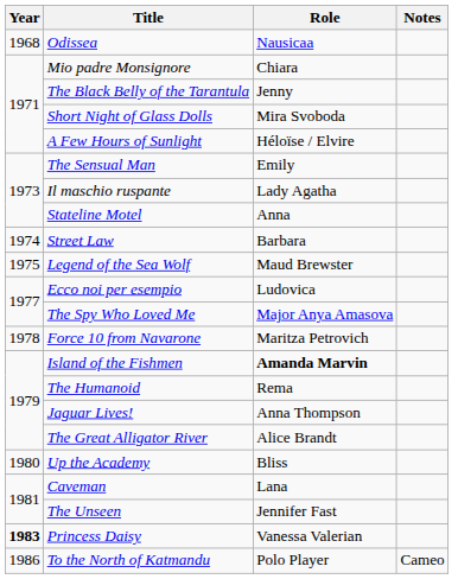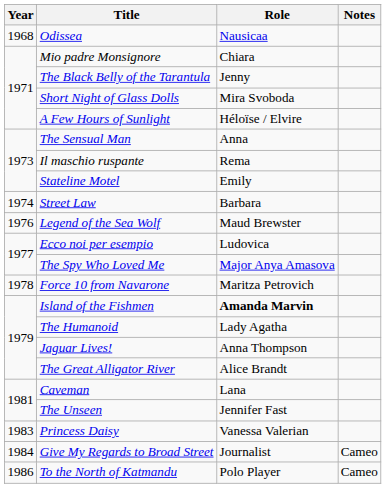The Sensual Man | Role: Emily -> Anna
Il maschio ruspante | Role: Lady Agatha -> Rema
Stateline Motel | Role: Anna -> Emily
Legend of the Sea Wolf | Year: 1975 -> 1976
The Humanoid | Role: Rema -> Lady Agatha
- row: 1980 | Up the Academy | Bliss
Princess Daisy | Year: bold -> normal
+ row: 1984 | Give My Regards to Broad Street | Journalist | Cameo
